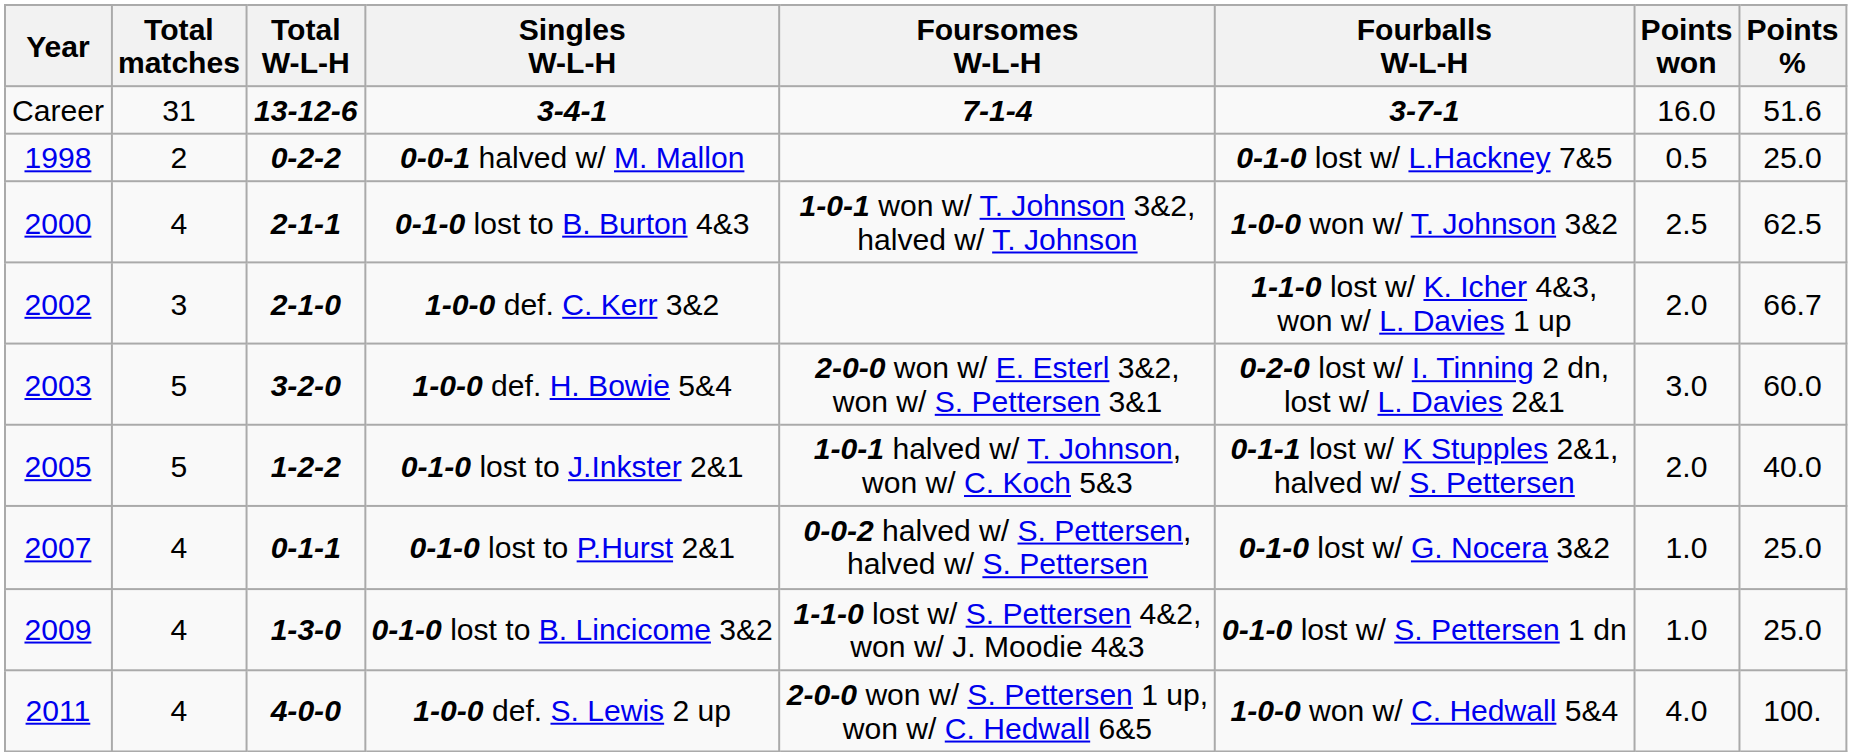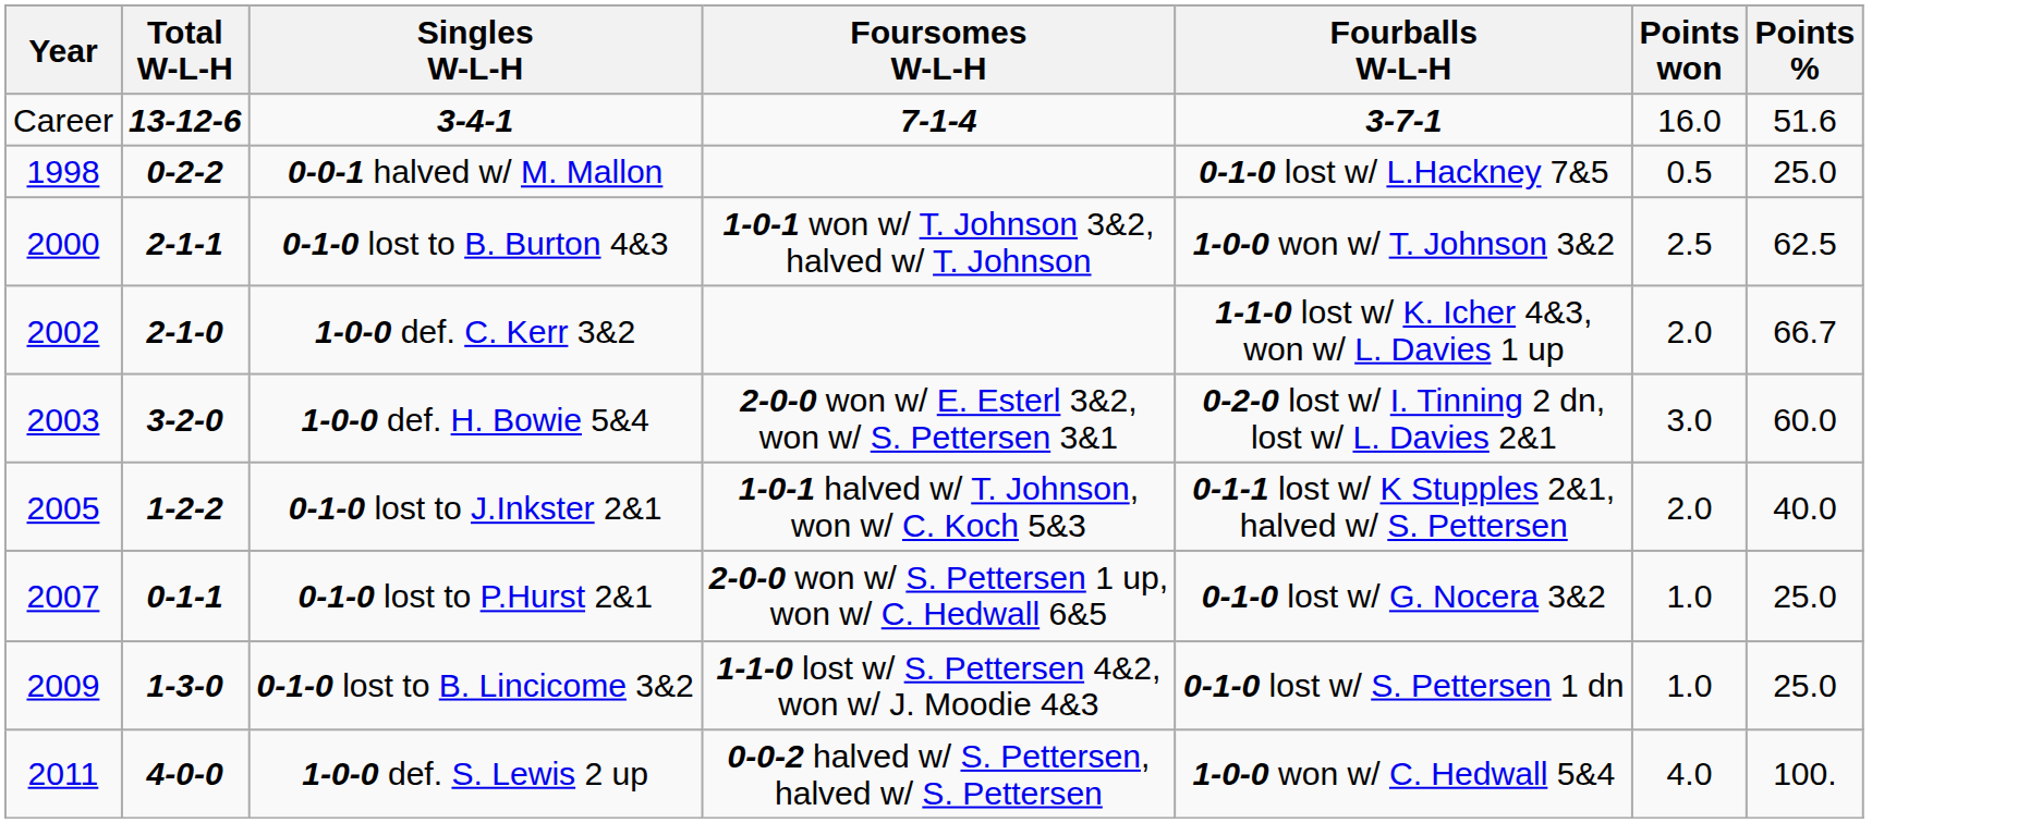- column: Total matches | 31 | 2 | 4 | 3 | 5 | 5 | 4 | 4 | 4
0-1-0 lost to P.Hurst 2&1 | Foursomes W-L-H: 0-0-2 halved w/ S. Pettersen, halved w/ S. Pettersen -> 2-0-0 won w/ S. Pettersen 1 up, won w/ C. Hedwall 6&5
1-0-0 def. S. Lewis 2 up | Foursomes W-L-H: 2-0-0 won w/ S. Pettersen 1 up, won w/ C. Hedwall 6&5 -> 0-0-2 halved w/ S. Pettersen, halved w/ S. Pettersen
